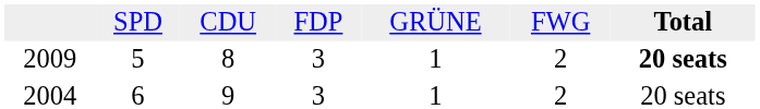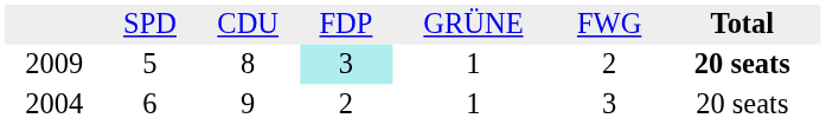2009 | column 4: no background -> paleturquoise background
2004 | column 4: 3 -> 2
2004 | column 6: 2 -> 3
